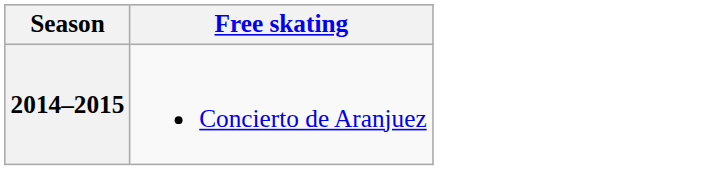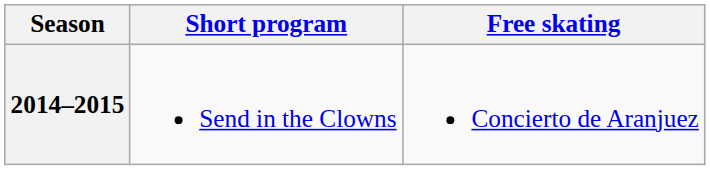+ column: Short program | Send in the Clowns
